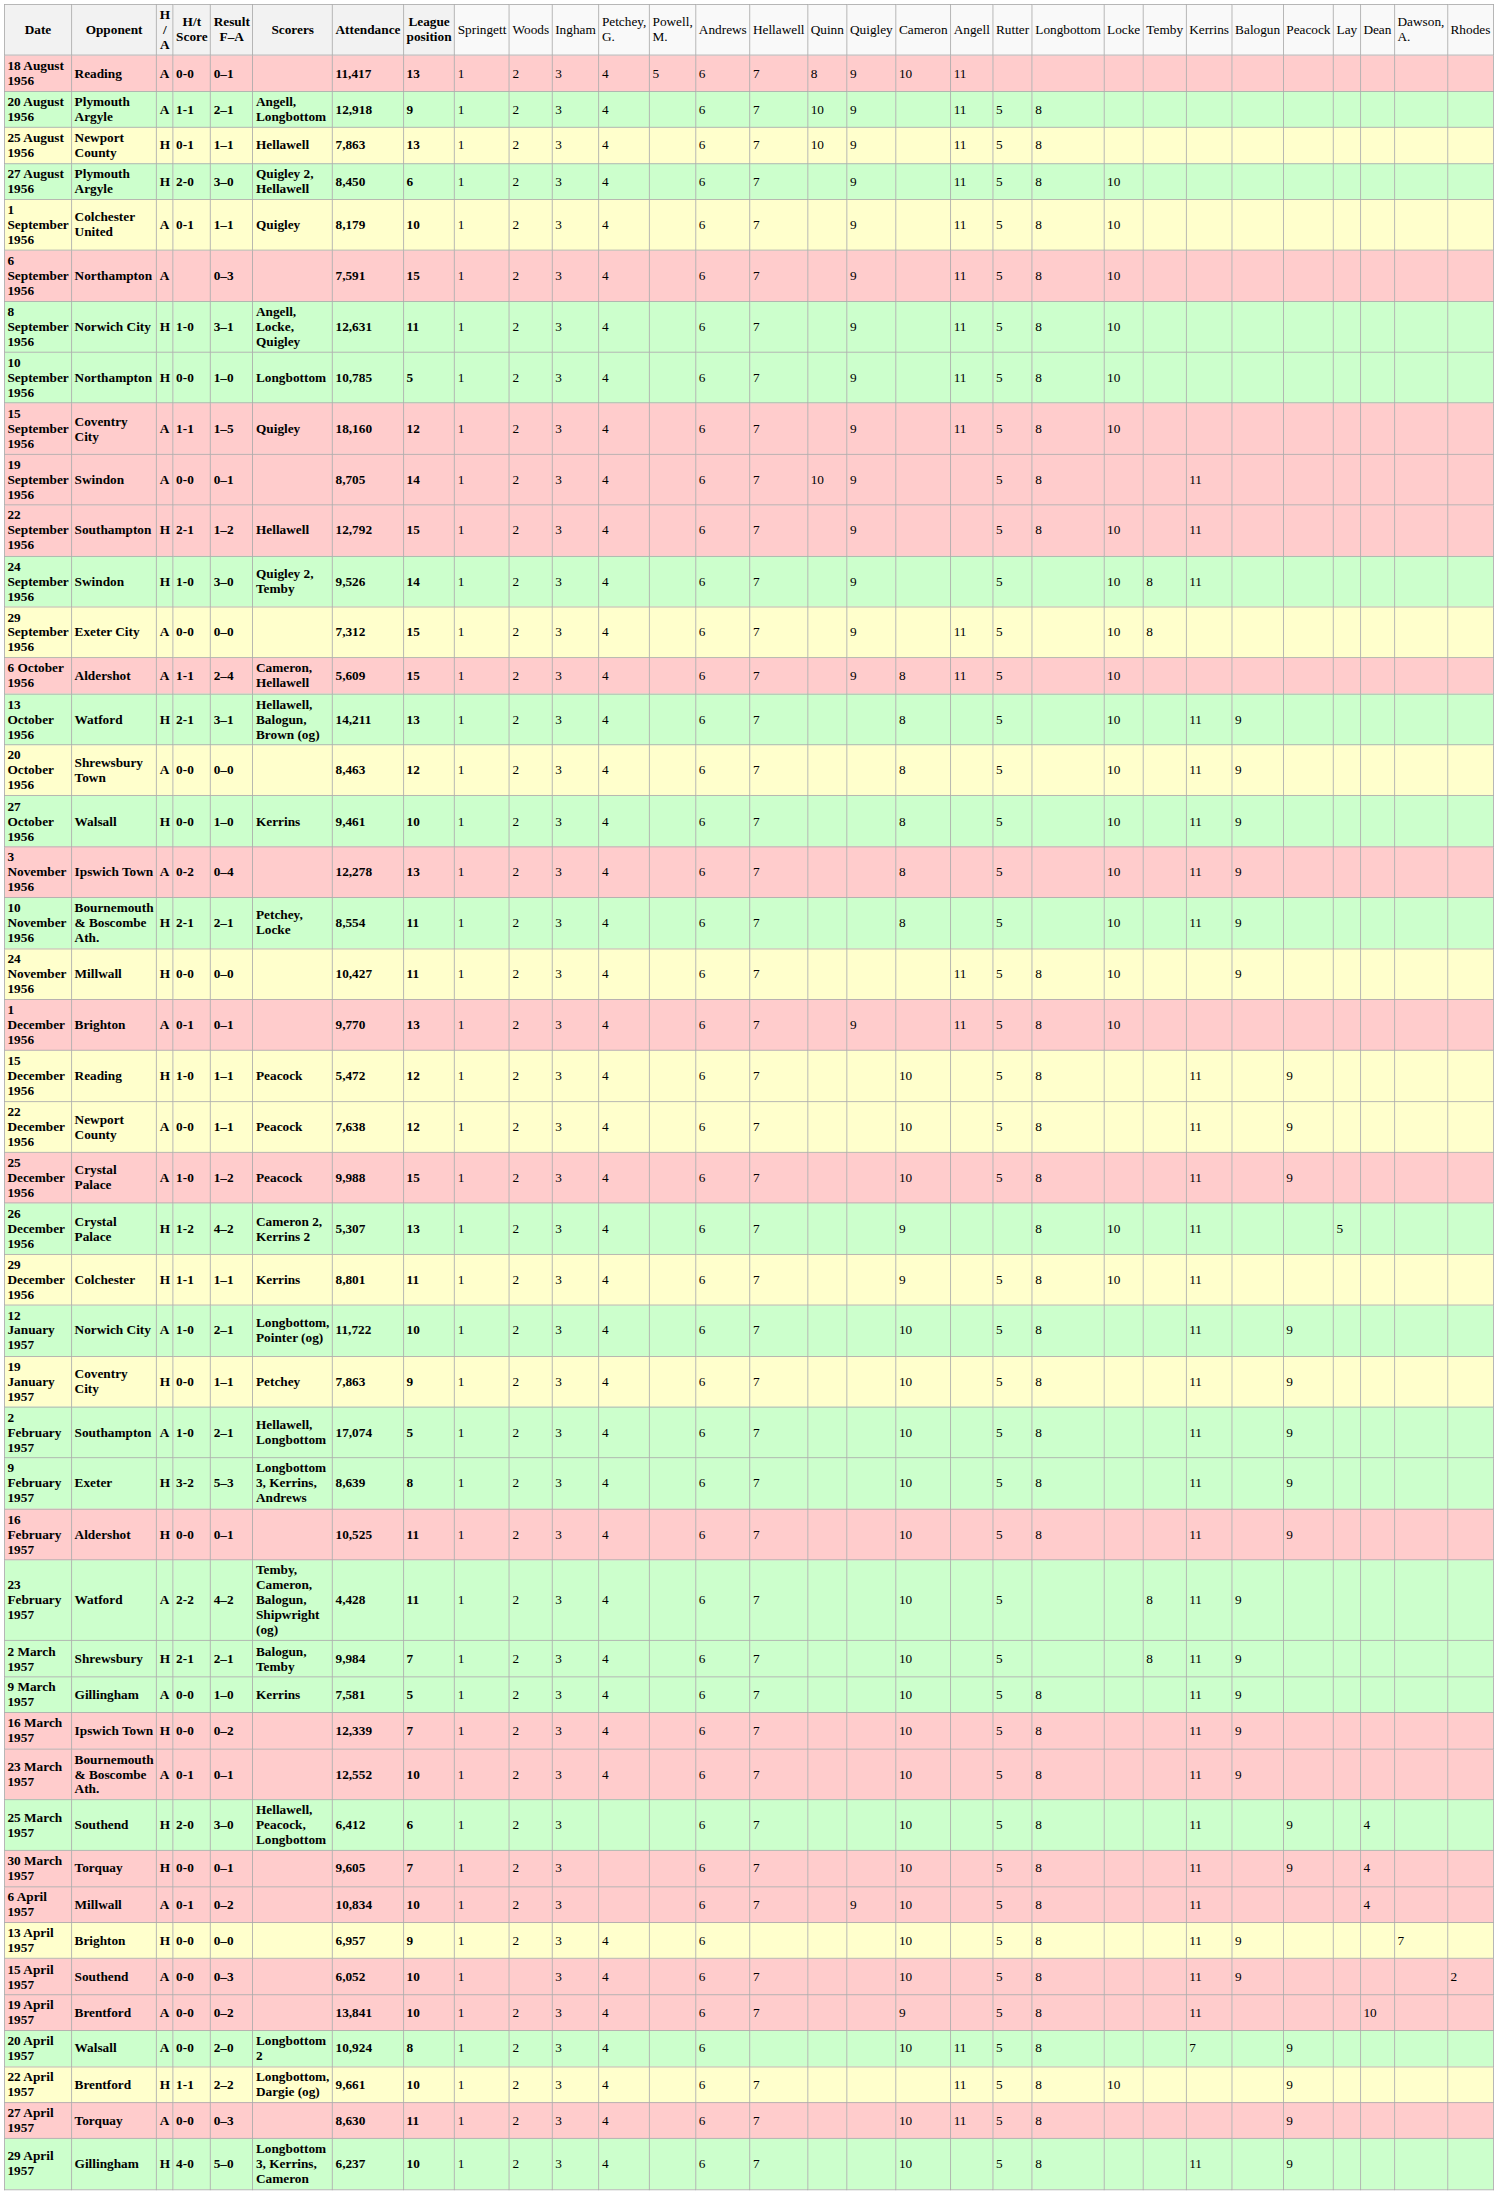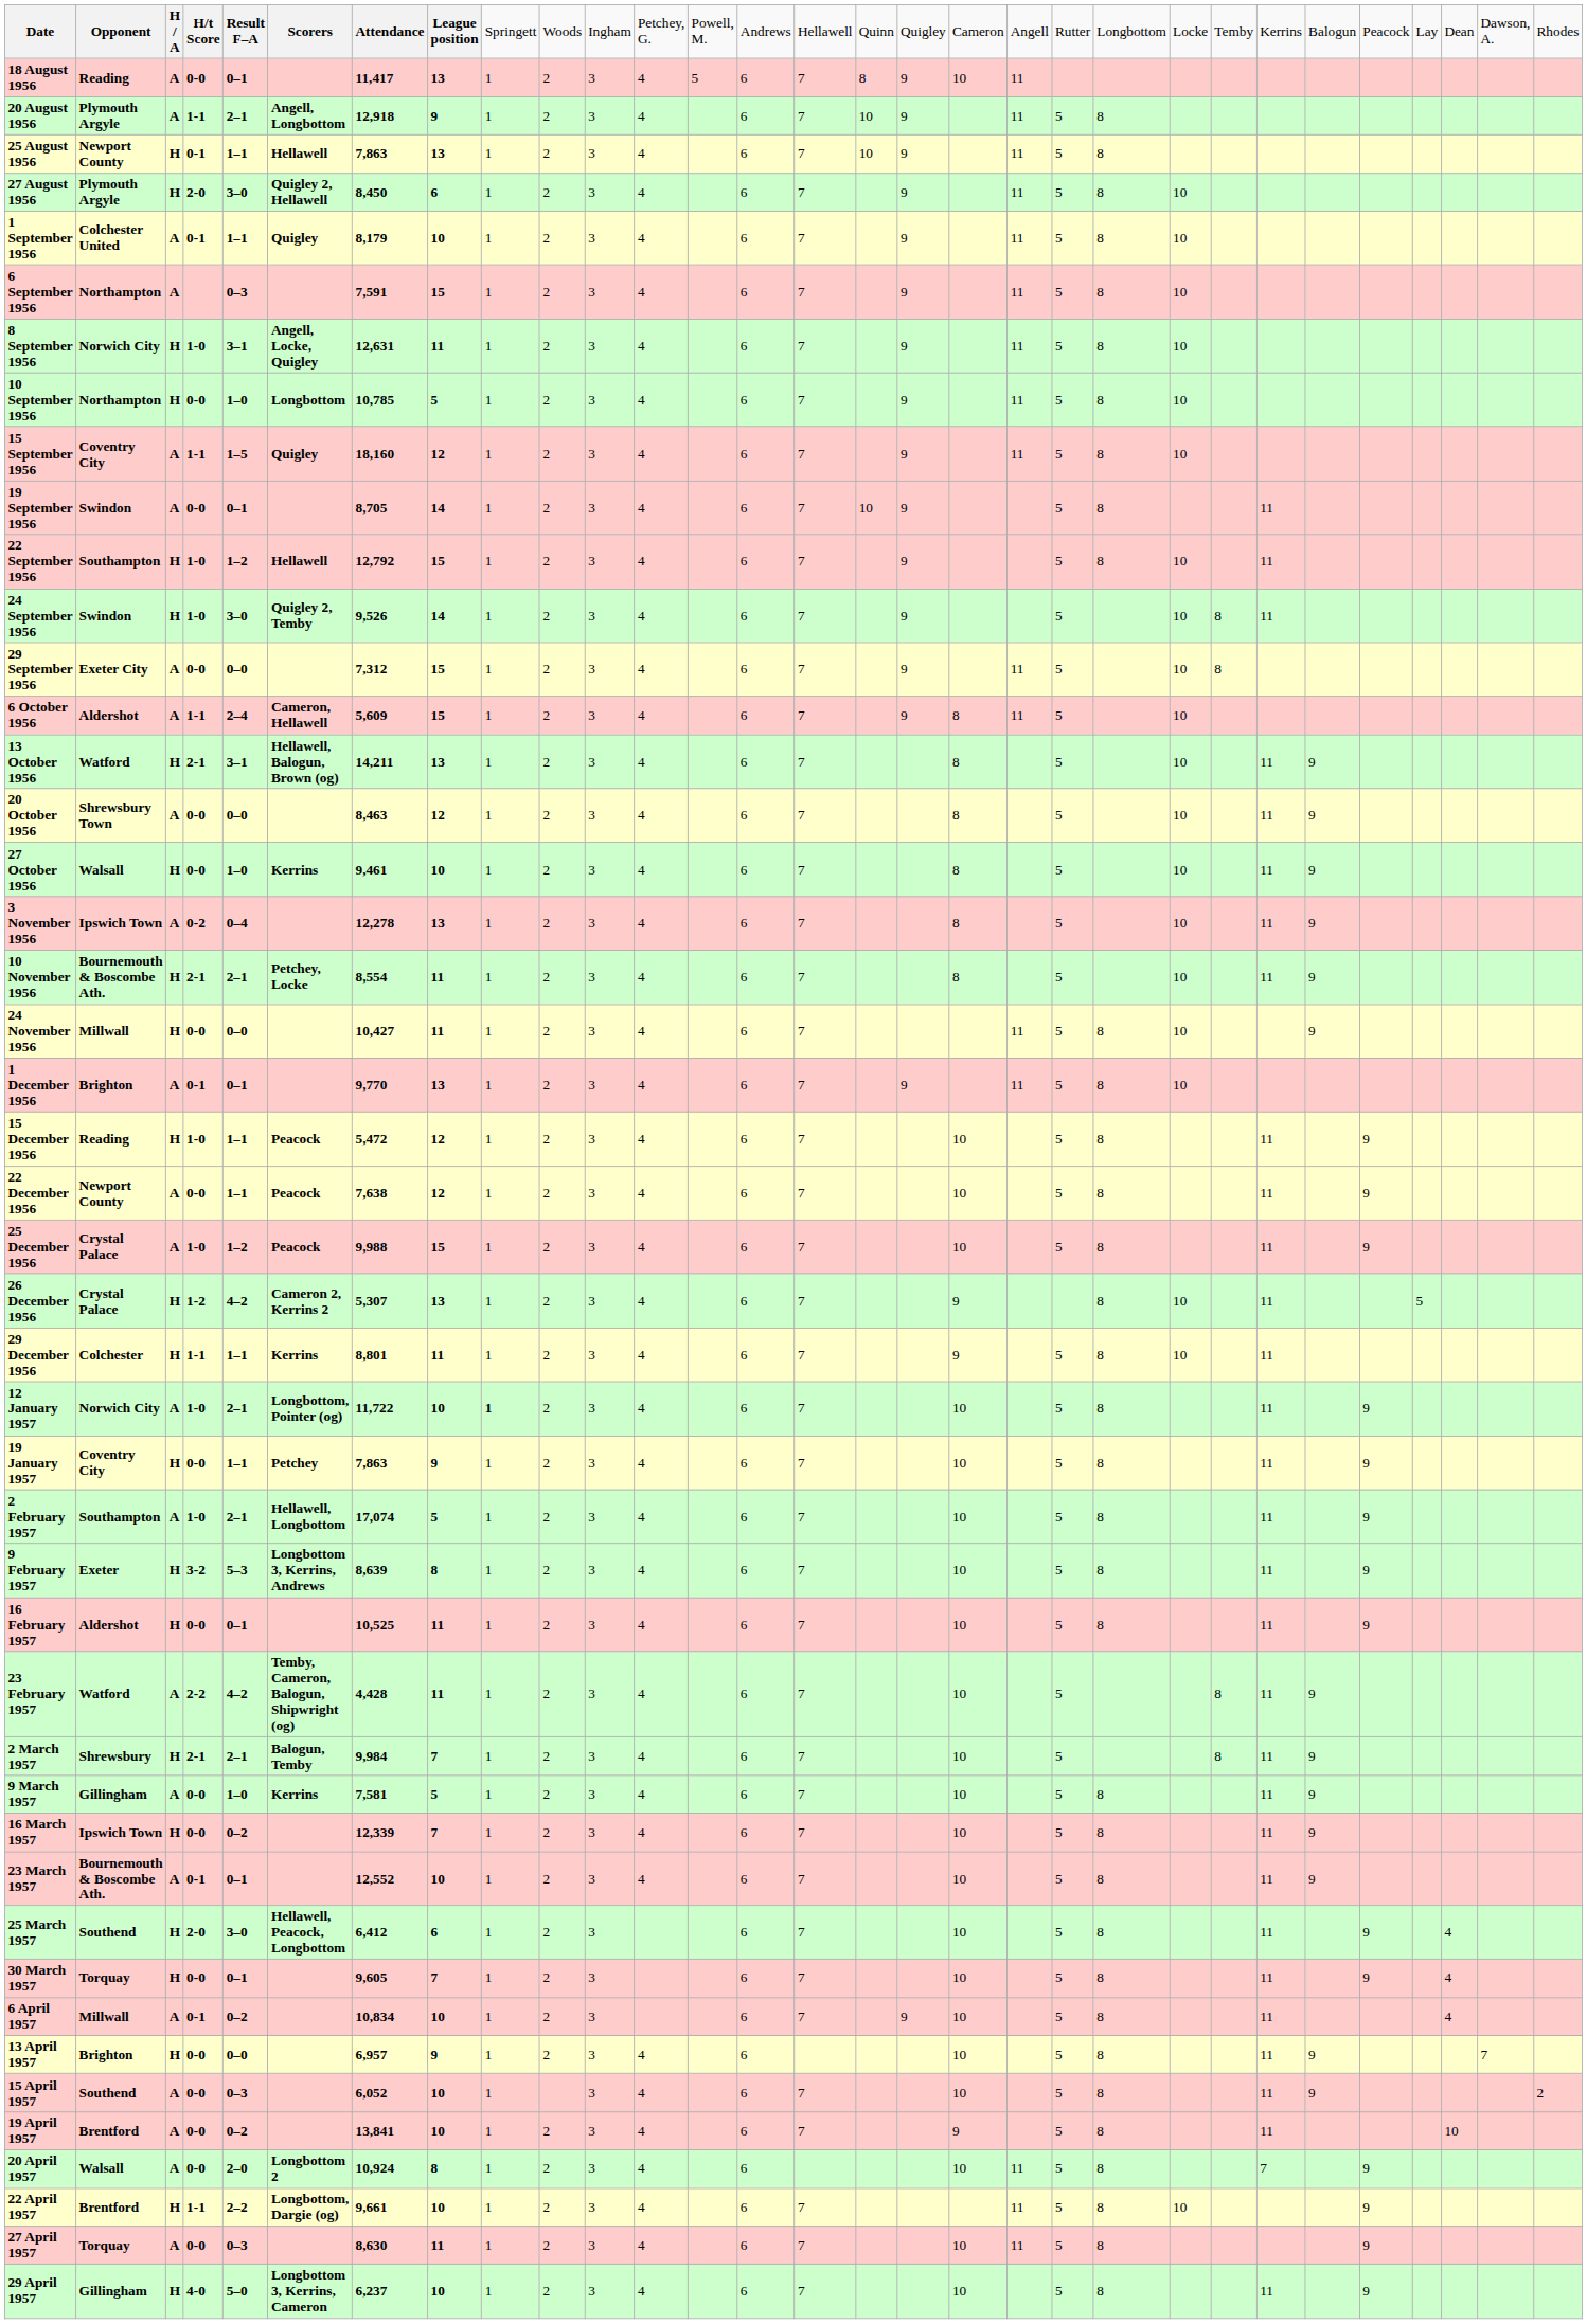22 September 1956 | column 4: 2-1 -> 1-0
12 January 1957 | column 9: normal -> bold
